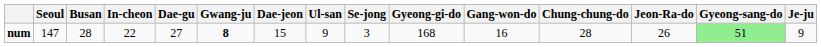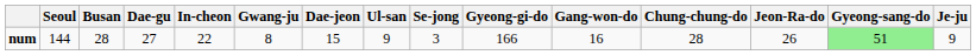columns swapped: Dae-gu <-> In-cheon
num | Seoul: 147 -> 144
num | Gwang-ju: bold -> normal
num | Gyeong-gi-do: 168 -> 166
